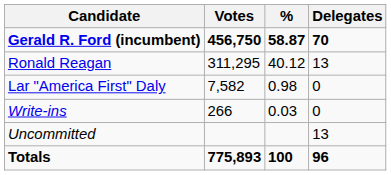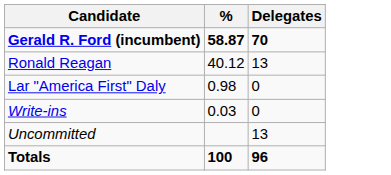- column: Votes | 456,750 | 311,295 | 7,582 | 266 | 775,893
